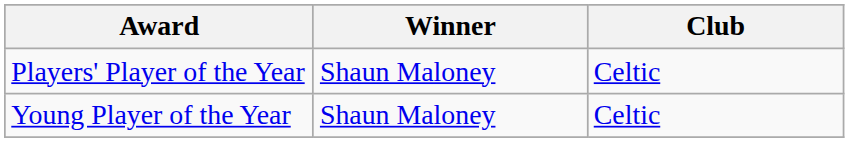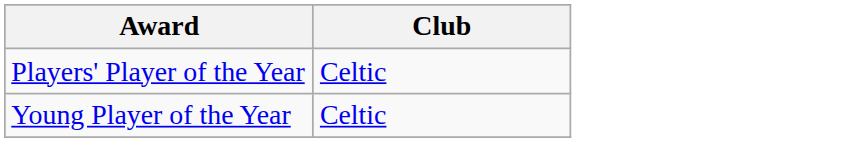- column: Winner | Shaun Maloney | Shaun Maloney
